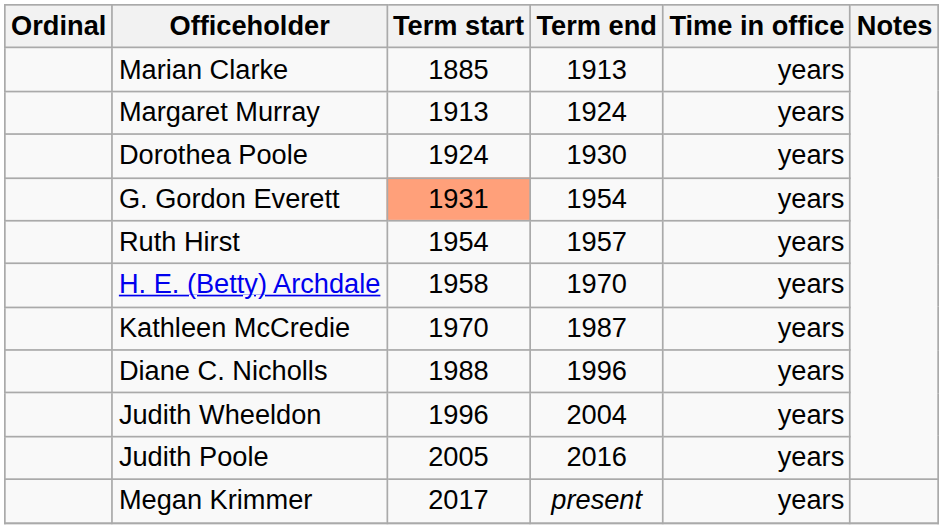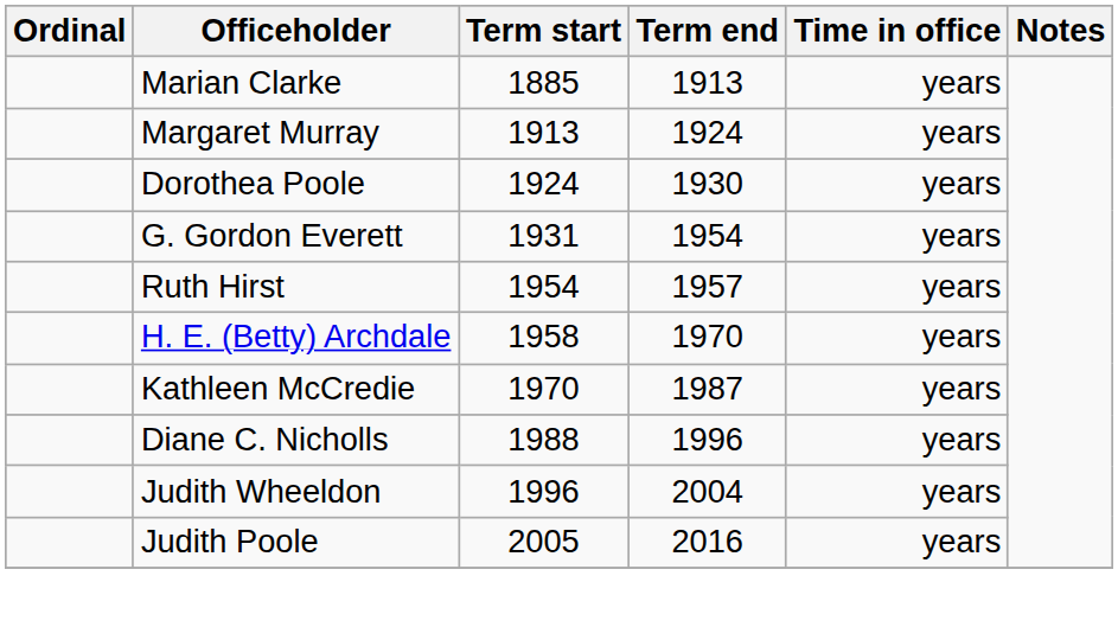G. Gordon Everett | Term start: lightsalmon background -> no background
- row: Megan Krimmer | 2017 | present | years
